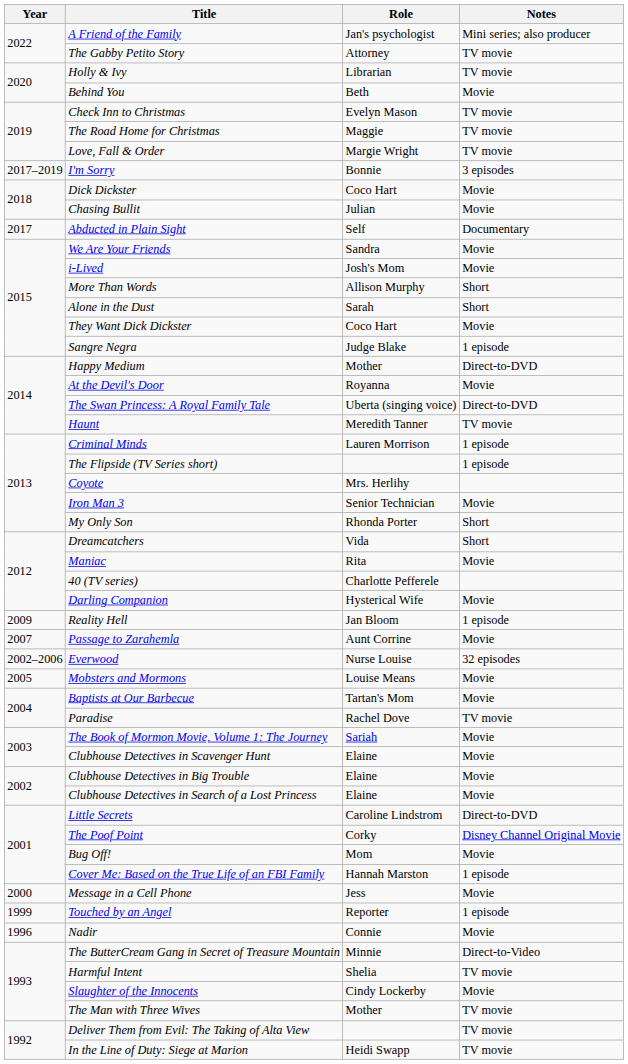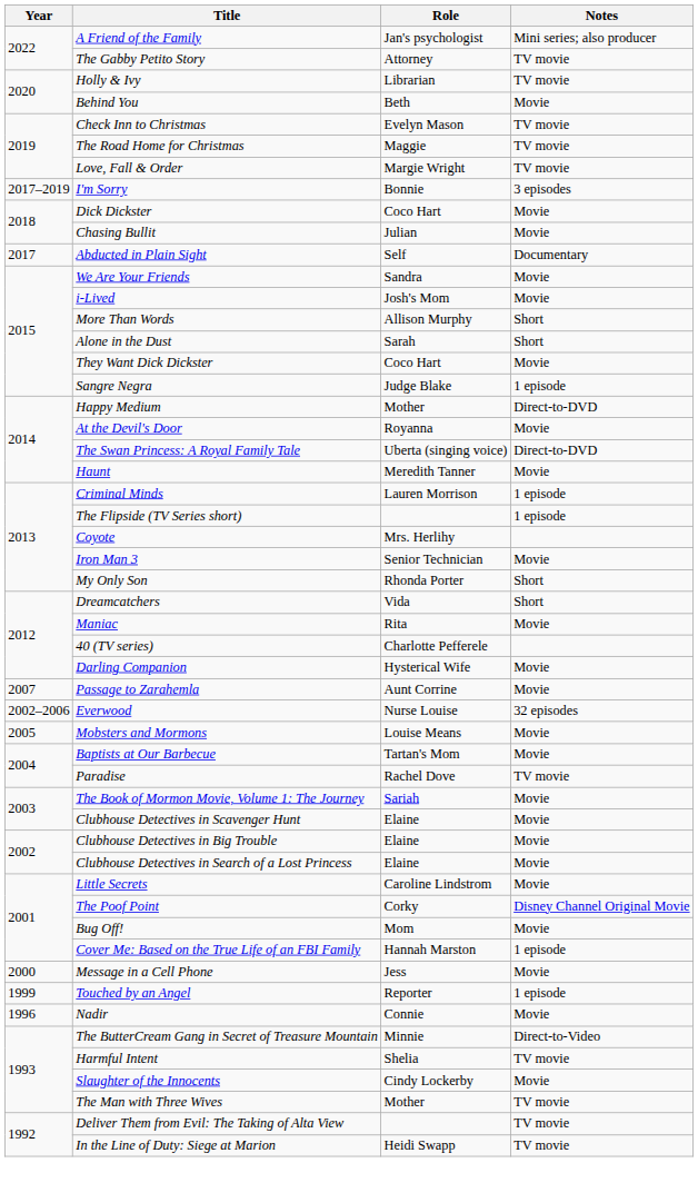Haunt | Notes: TV movie -> Movie
- row: 2009 | Reality Hell | Jan Bloom | 1 episode
Little Secrets | Notes: Direct-to-DVD -> Movie
